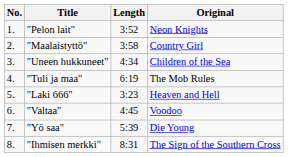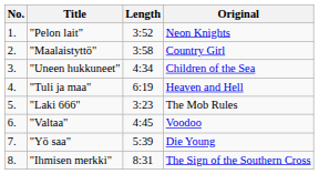"Tuli ja maa" | Original: The Mob Rules -> Heaven and Hell
"Laki 666" | Original: Heaven and Hell -> The Mob Rules
